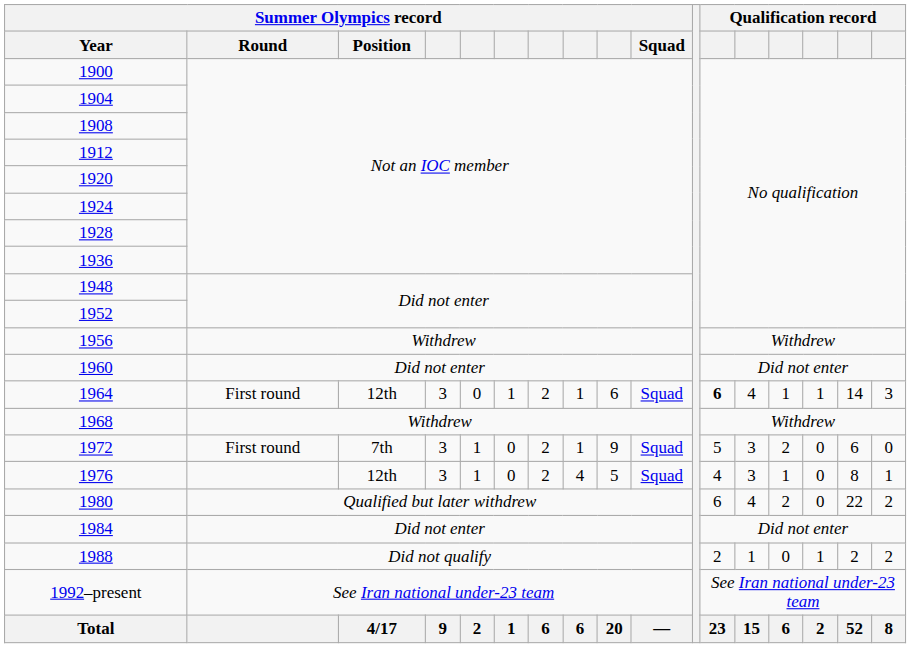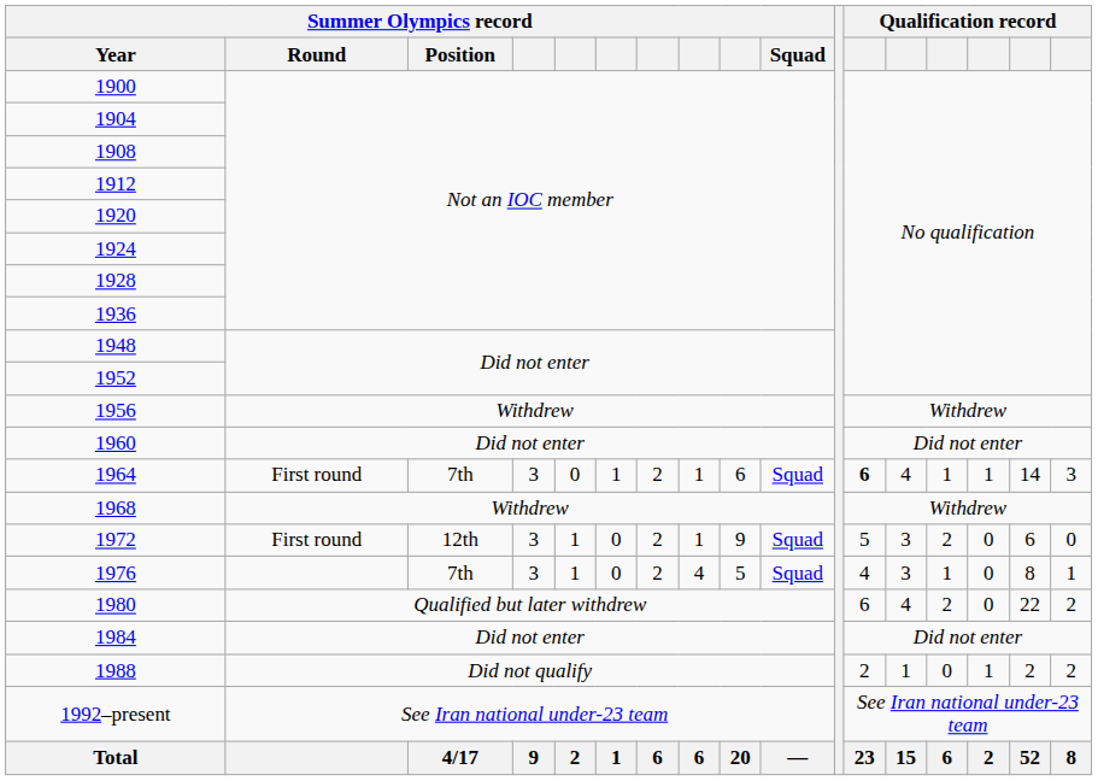1964 | Summer Olympics record / Position: 12th -> 7th
1972 | Summer Olympics record / Position: 7th -> 12th
1976 | Summer Olympics record / Position: 12th -> 7th
